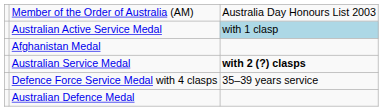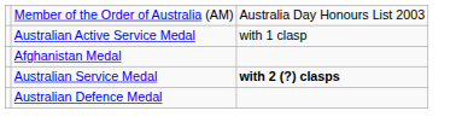Australian Active Service Medal | column 3: lightblue background -> no background
- row: Defence Force Service Medal with 4 clasps | 35–39 years service
